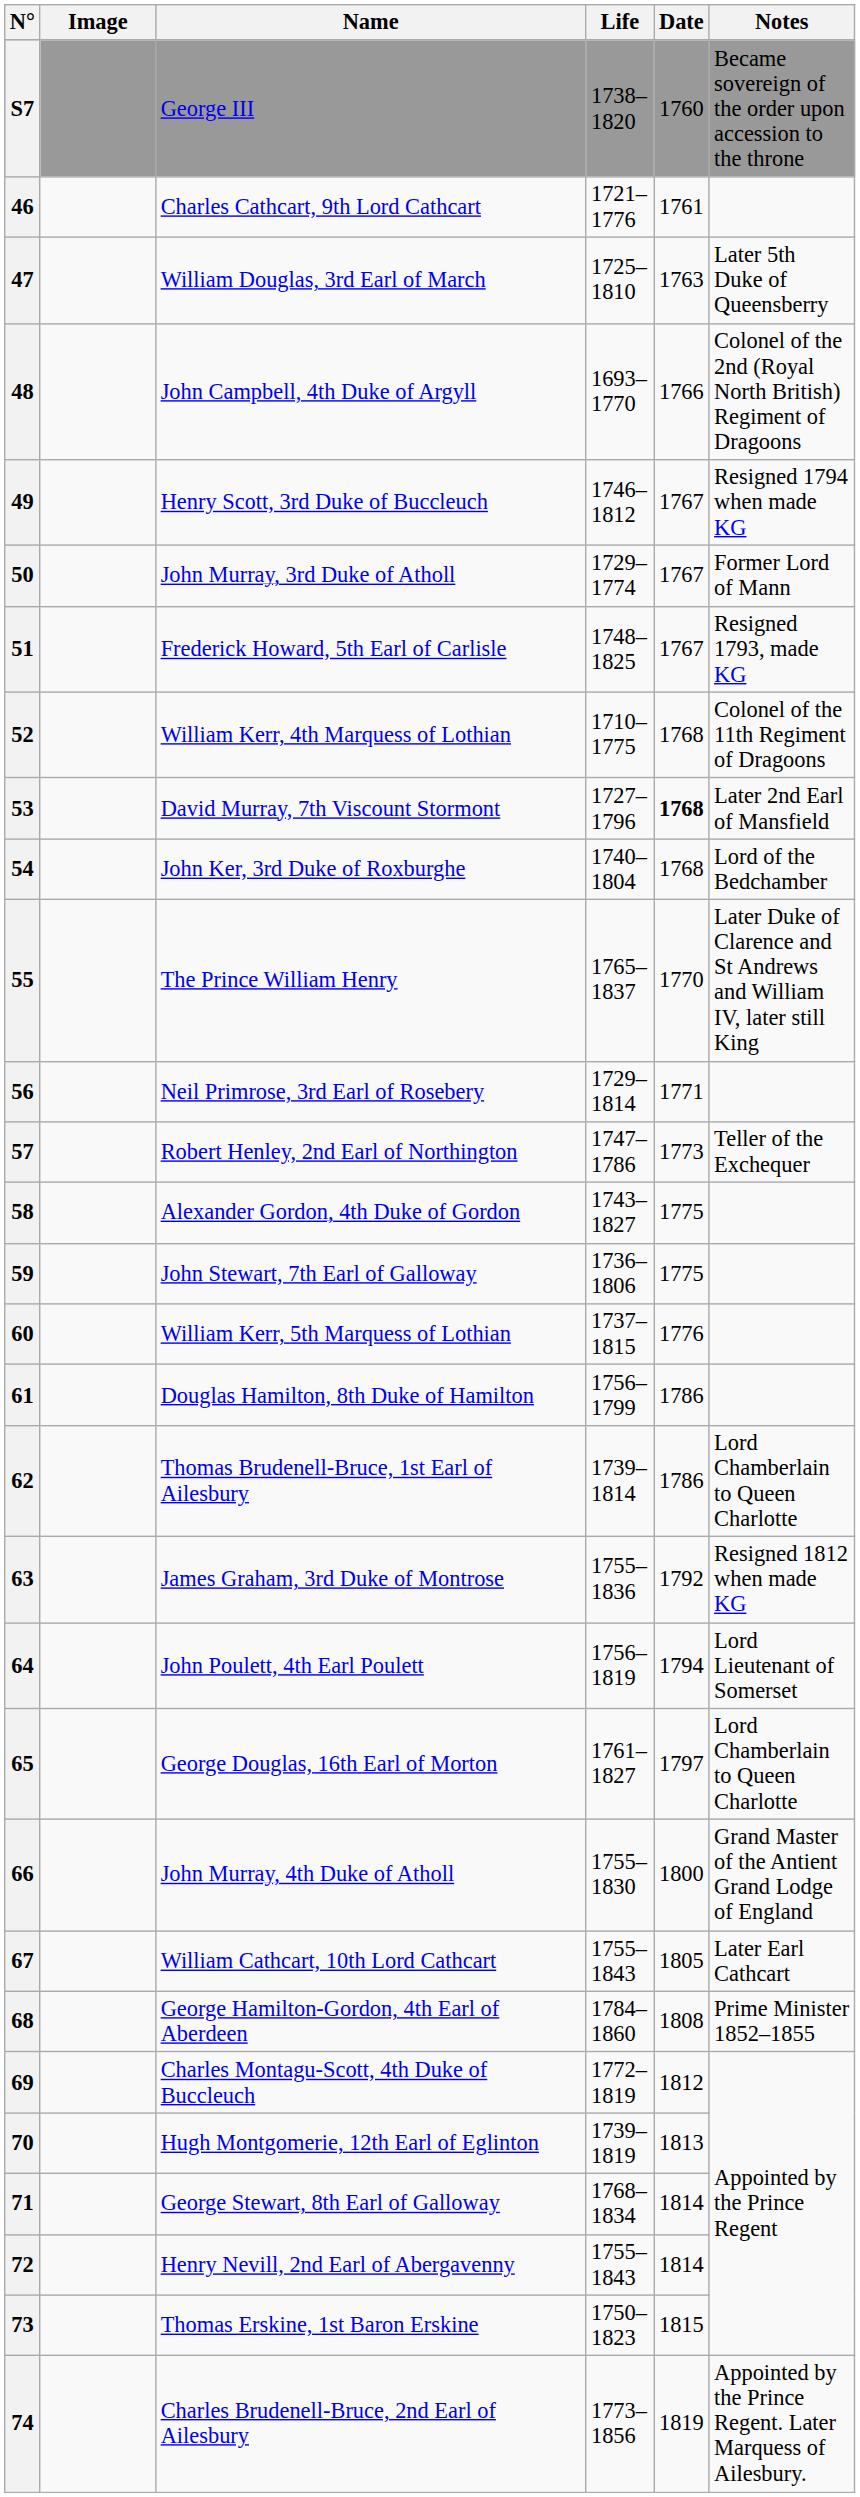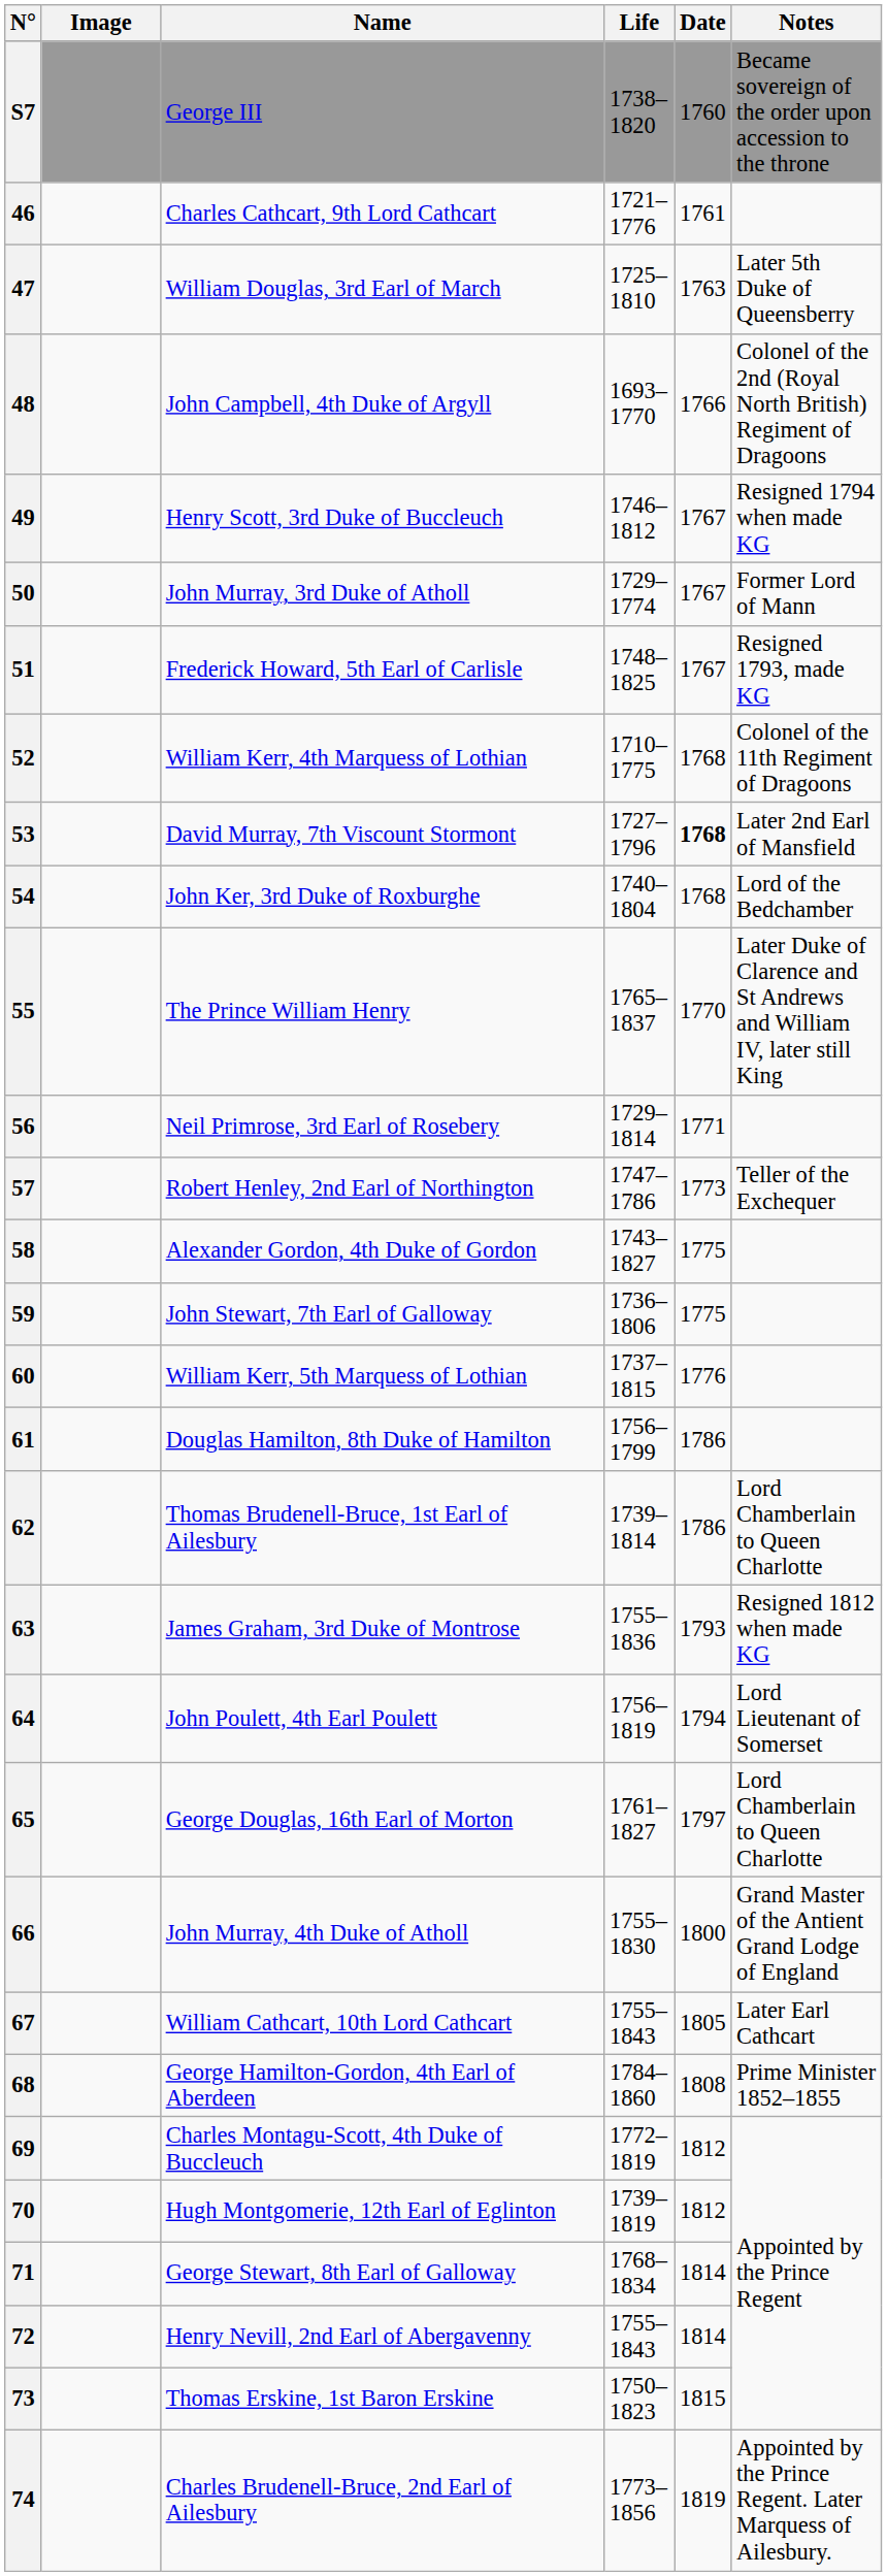63 | Date: 1792 -> 1793
70 | Date: 1813 -> 1812
